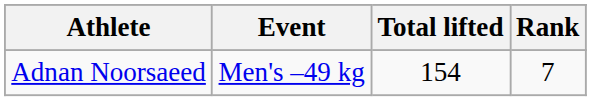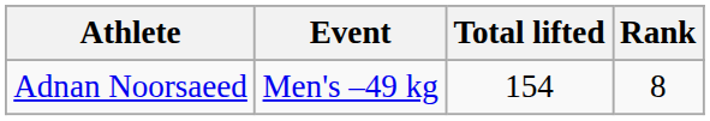Adnan Noorsaeed | Rank: 7 -> 8
